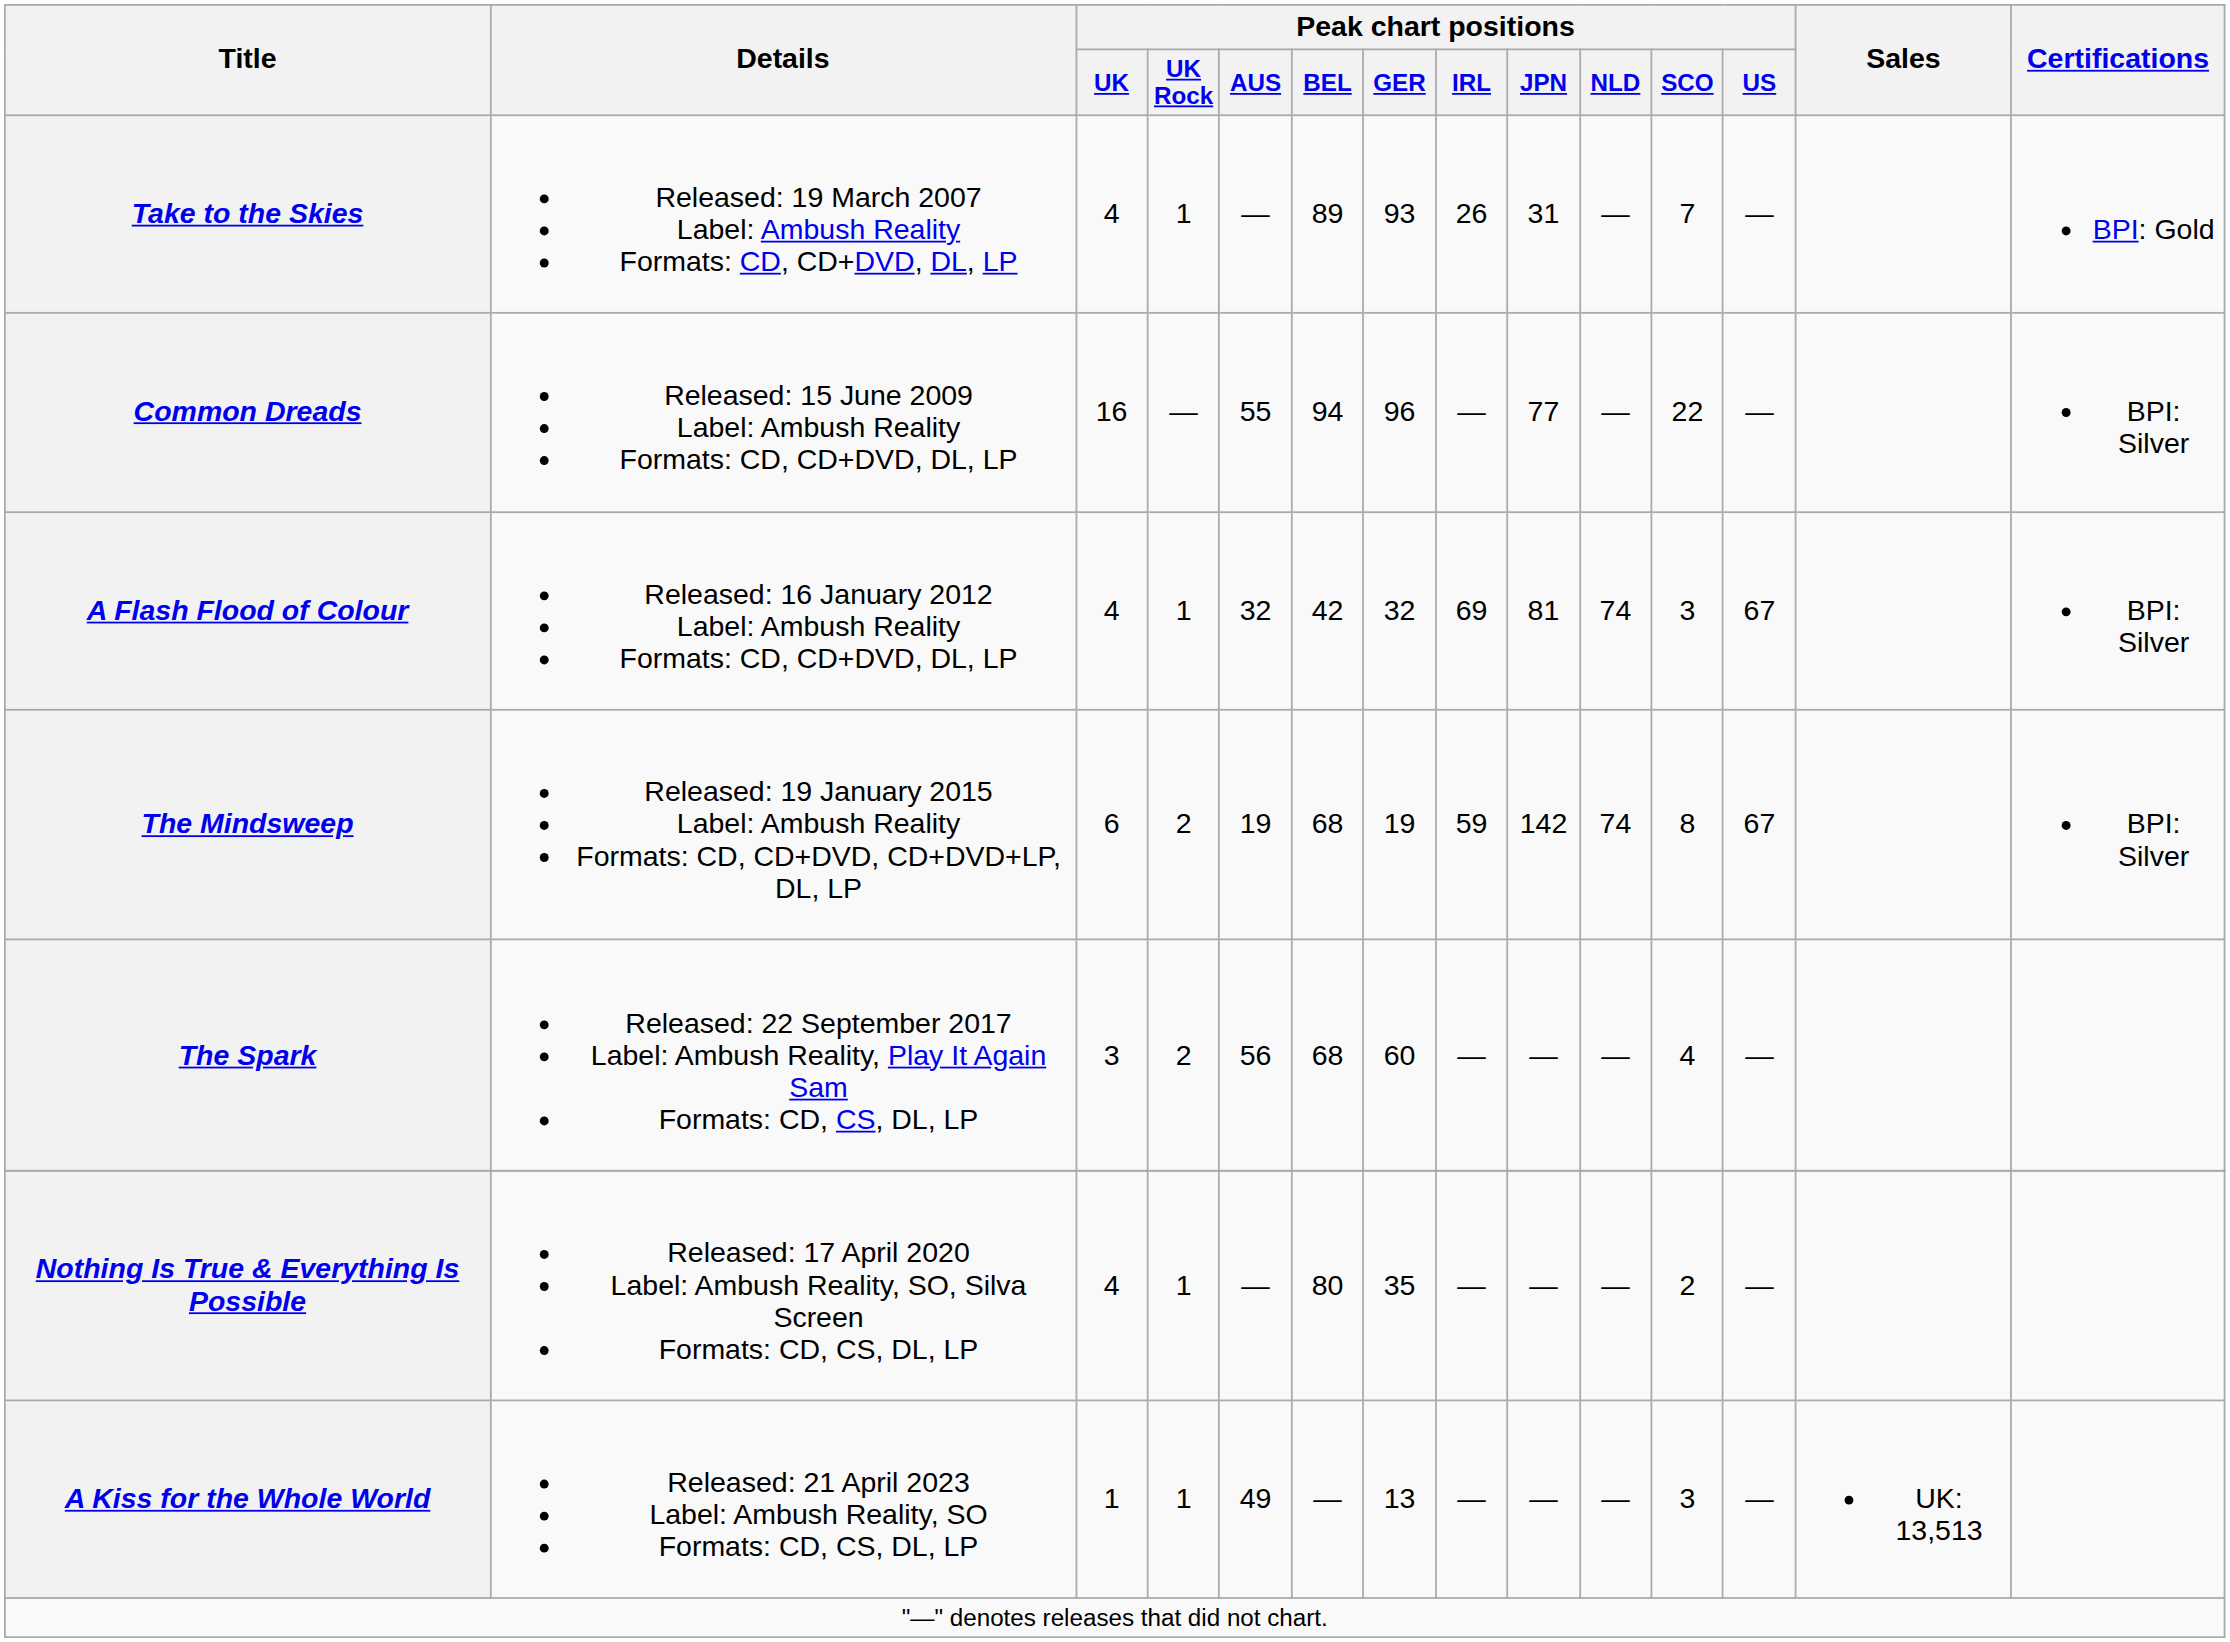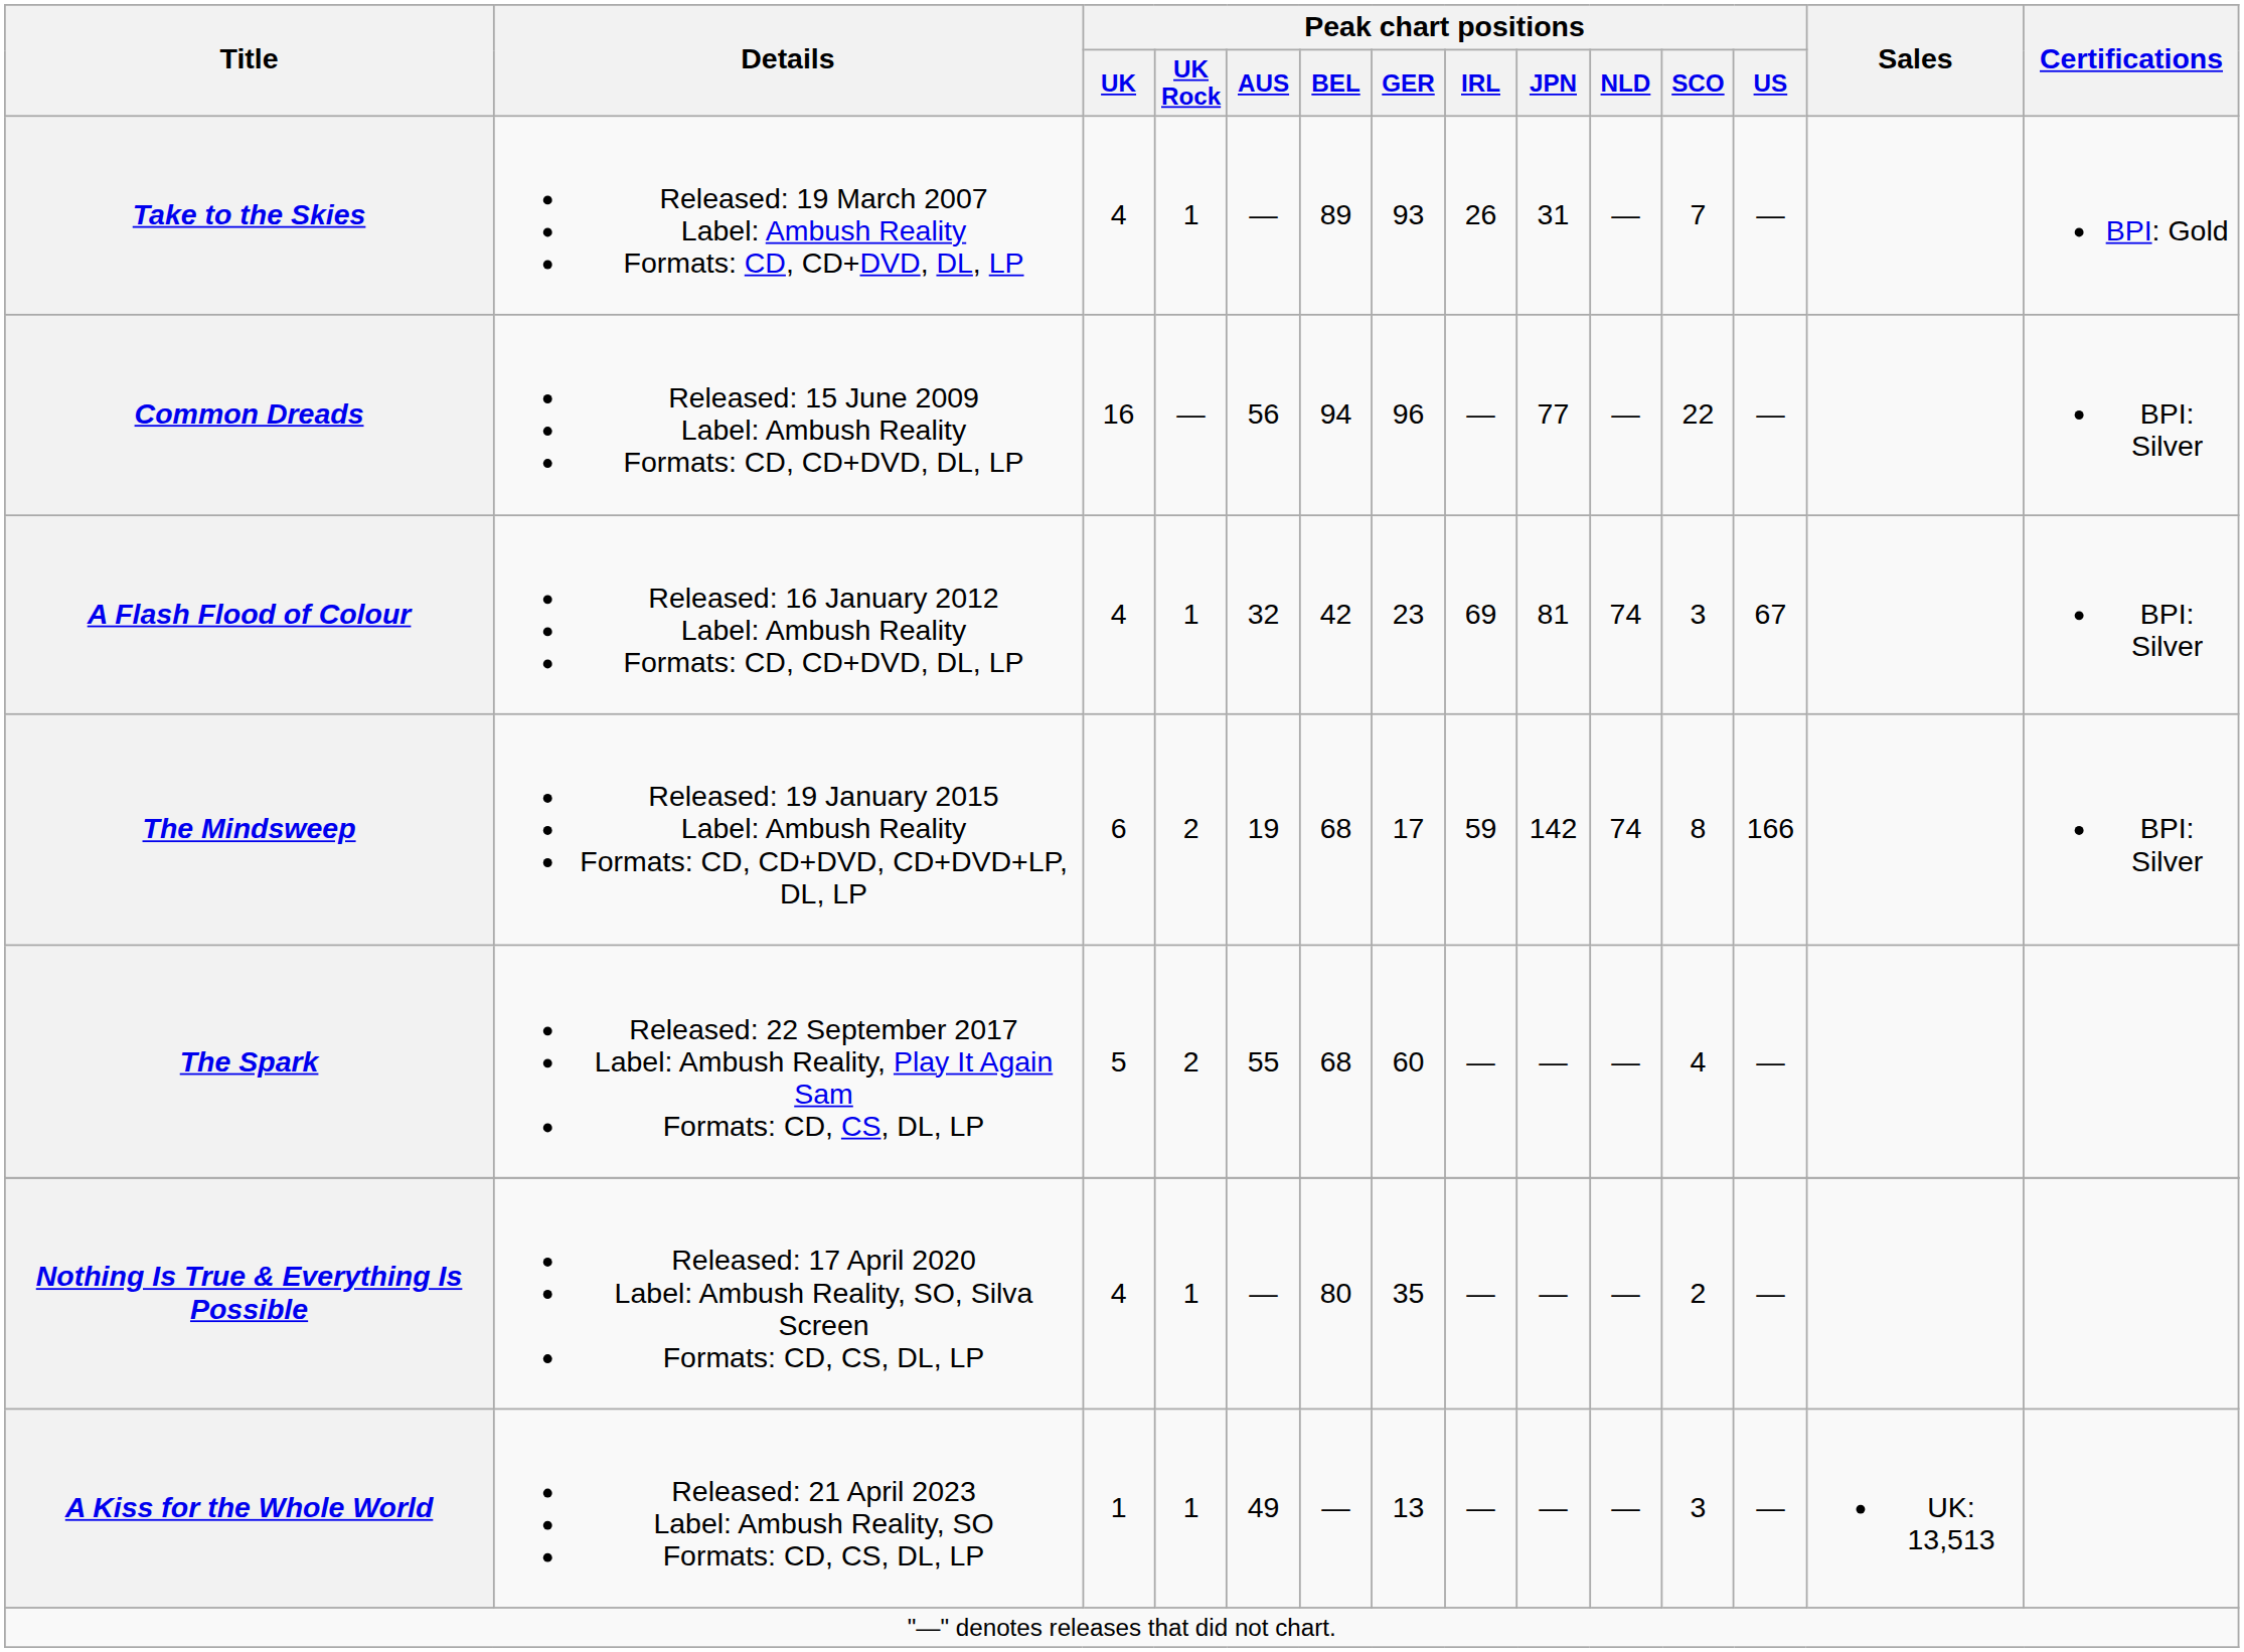Common Dreads | Peak chart positions / AUS: 55 -> 56
A Flash Flood of Colour | Peak chart positions / GER: 32 -> 23
The Mindsweep | Peak chart positions / GER: 19 -> 17
The Mindsweep | Peak chart positions / US: 67 -> 166
The Spark | Peak chart positions / UK: 3 -> 5
The Spark | Peak chart positions / AUS: 56 -> 55
